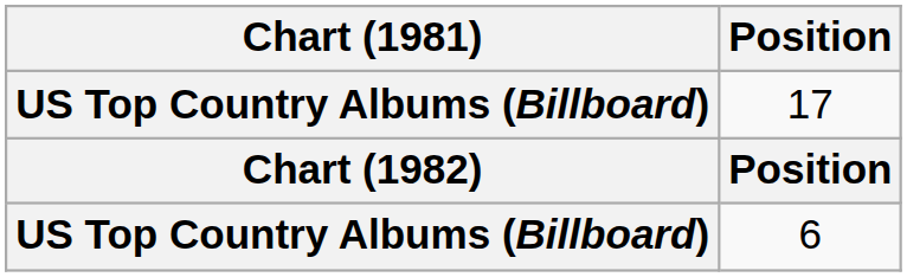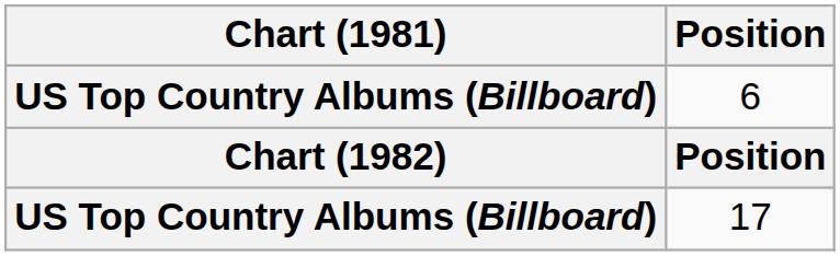rows swapped: 6 <-> 17
